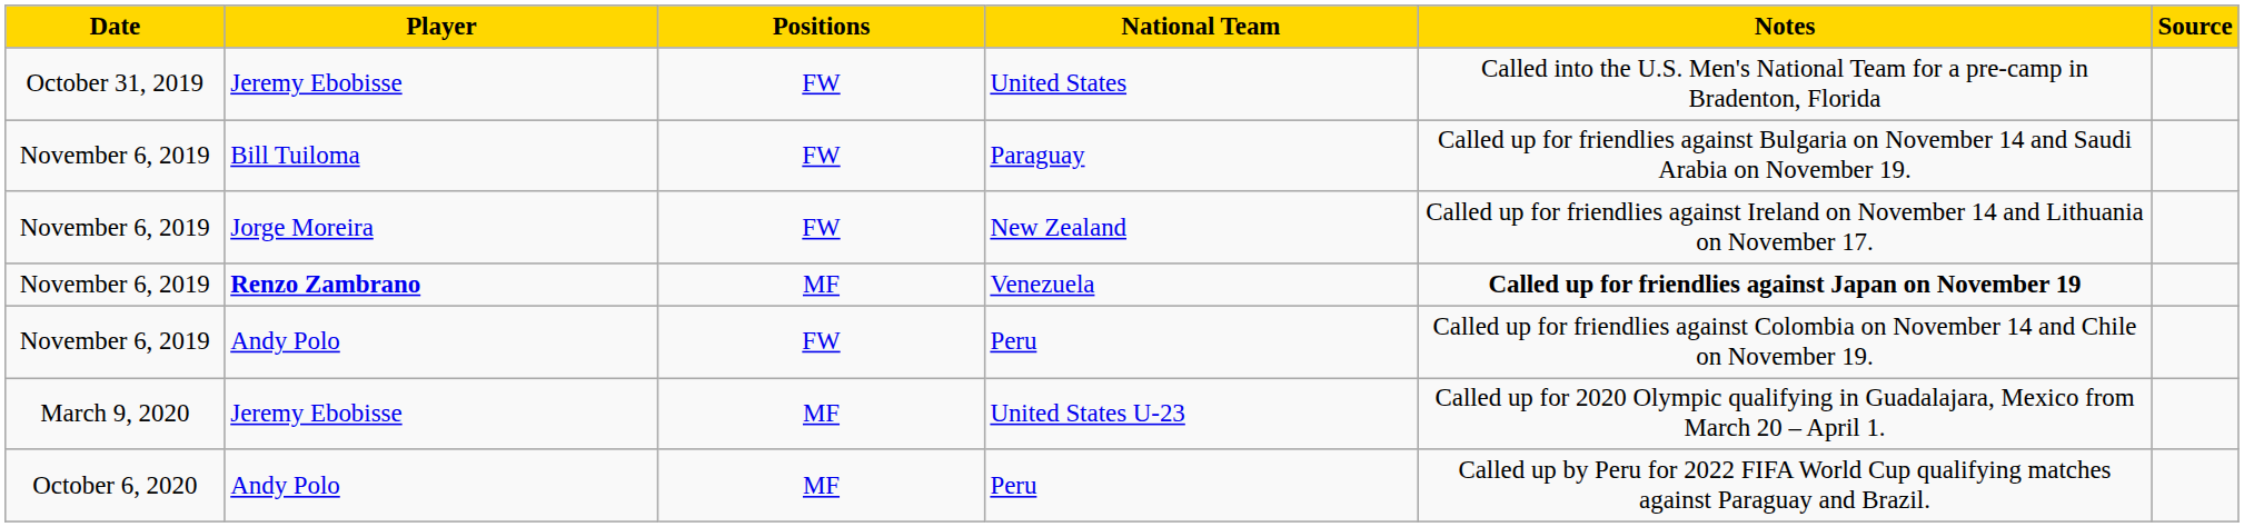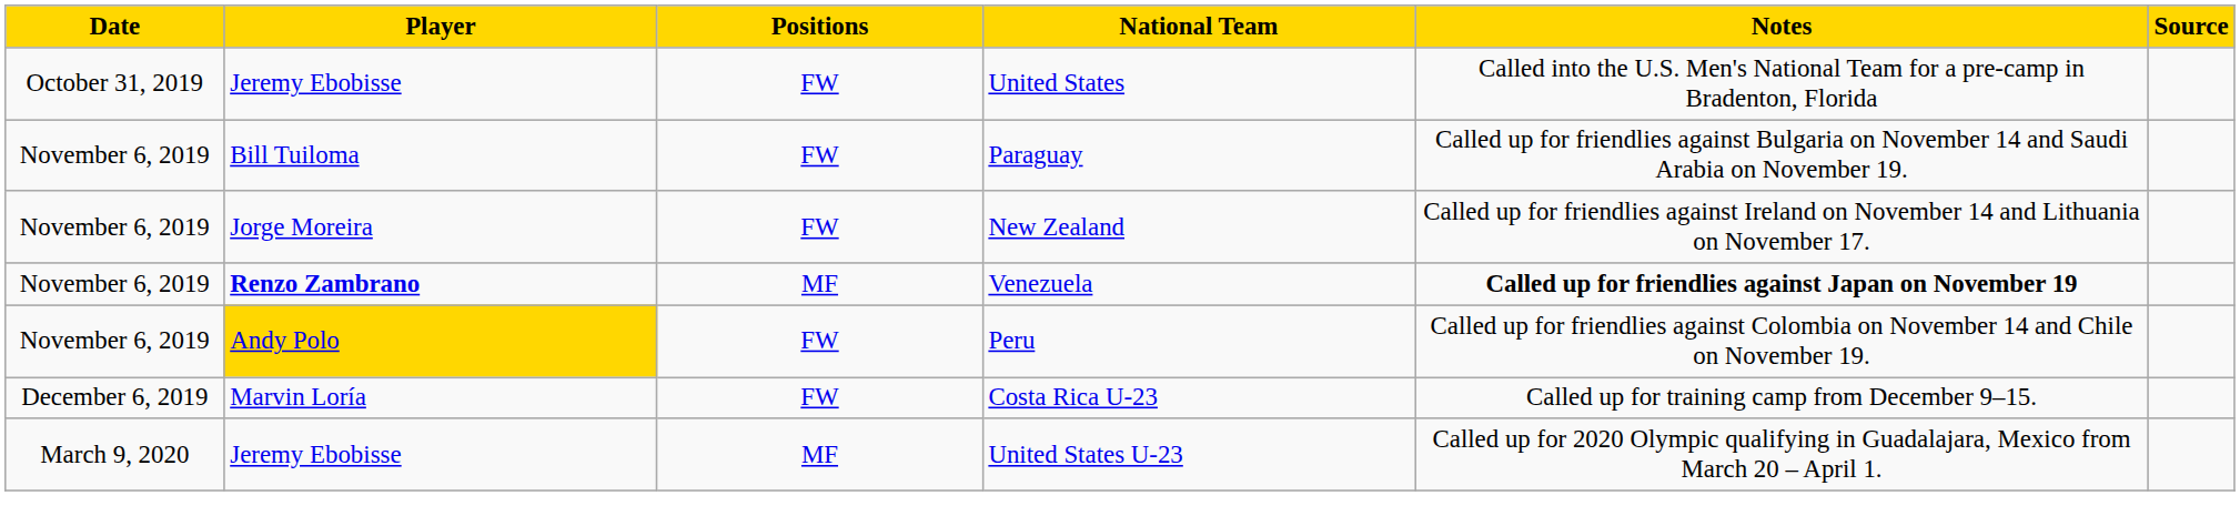November 6, 2019 / Peru | Player: no background -> gold background
+ row: December 6, 2019 | Marvin Loría | FW | Costa Rica U-23 | Called up for training camp from December 9–15.
- row: October 6, 2020 | Andy Polo | MF | Peru | Called up by Peru for 2022 FIFA World Cup qualifying matches against Paraguay and Brazil.
